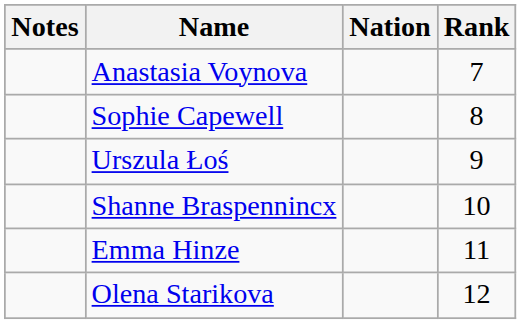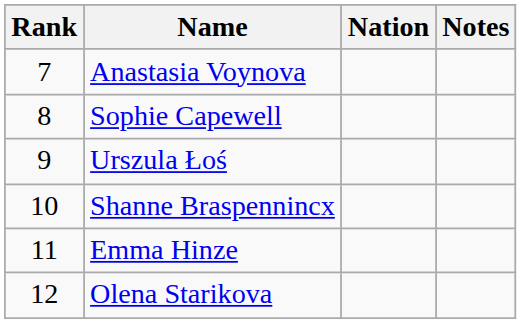columns swapped: Rank <-> Notes
